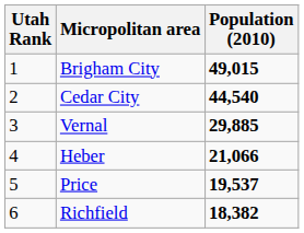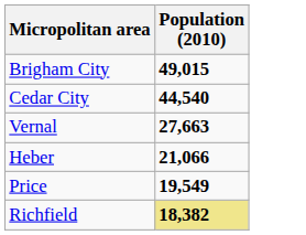- column: Utah Rank | 1 | 2 | 3 | 4 | 5 | 6
Vernal | Population (2010): 29,885 -> 27,663
Price | Population (2010): 19,537 -> 19,549
Richfield | Population (2010): no background -> khaki background
